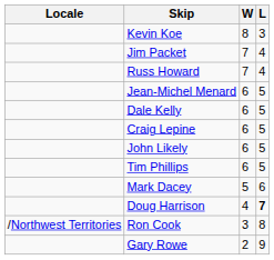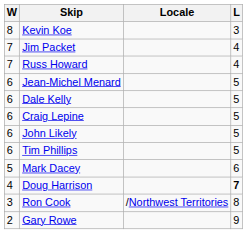columns swapped: Locale <-> W
